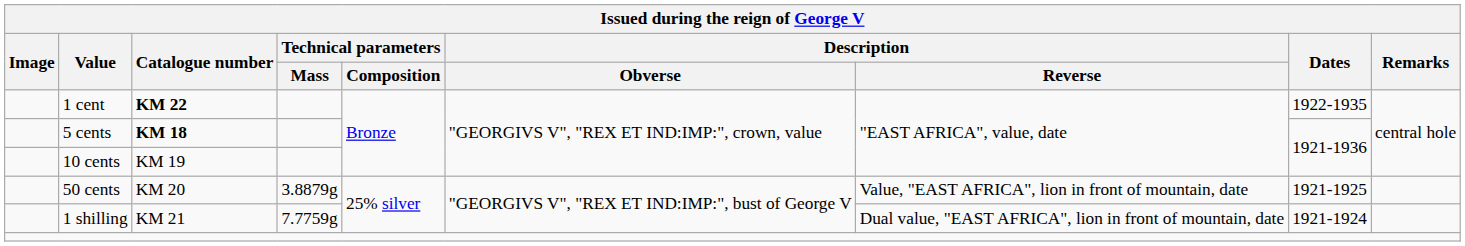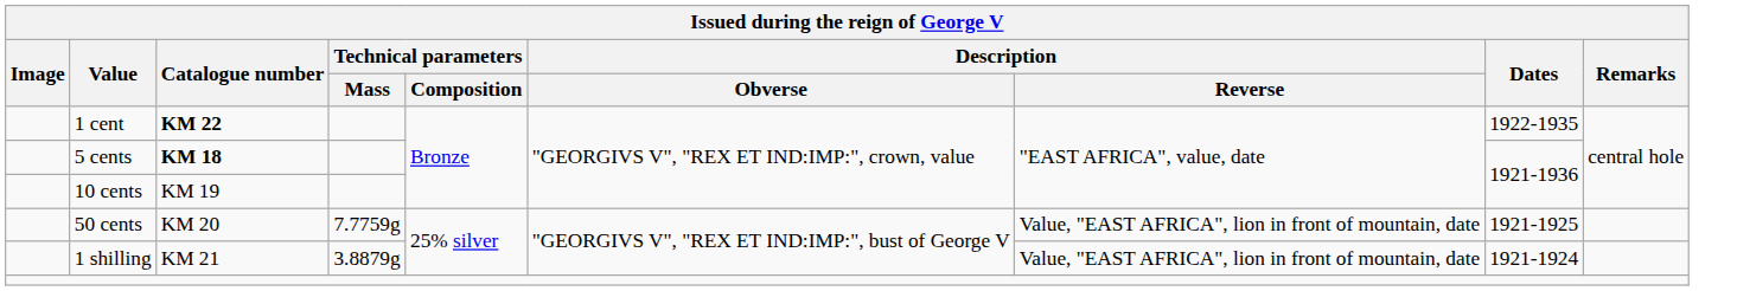50 cents | Technical parameters / Mass: 3.8879g -> 7.7759g
1 shilling | Technical parameters / Mass: 7.7759g -> 3.8879g
1 shilling | Description / Reverse: Dual value, "EAST AFRICA", lion in front of mountain, date -> Value, "EAST AFRICA", lion in front of mountain, date
